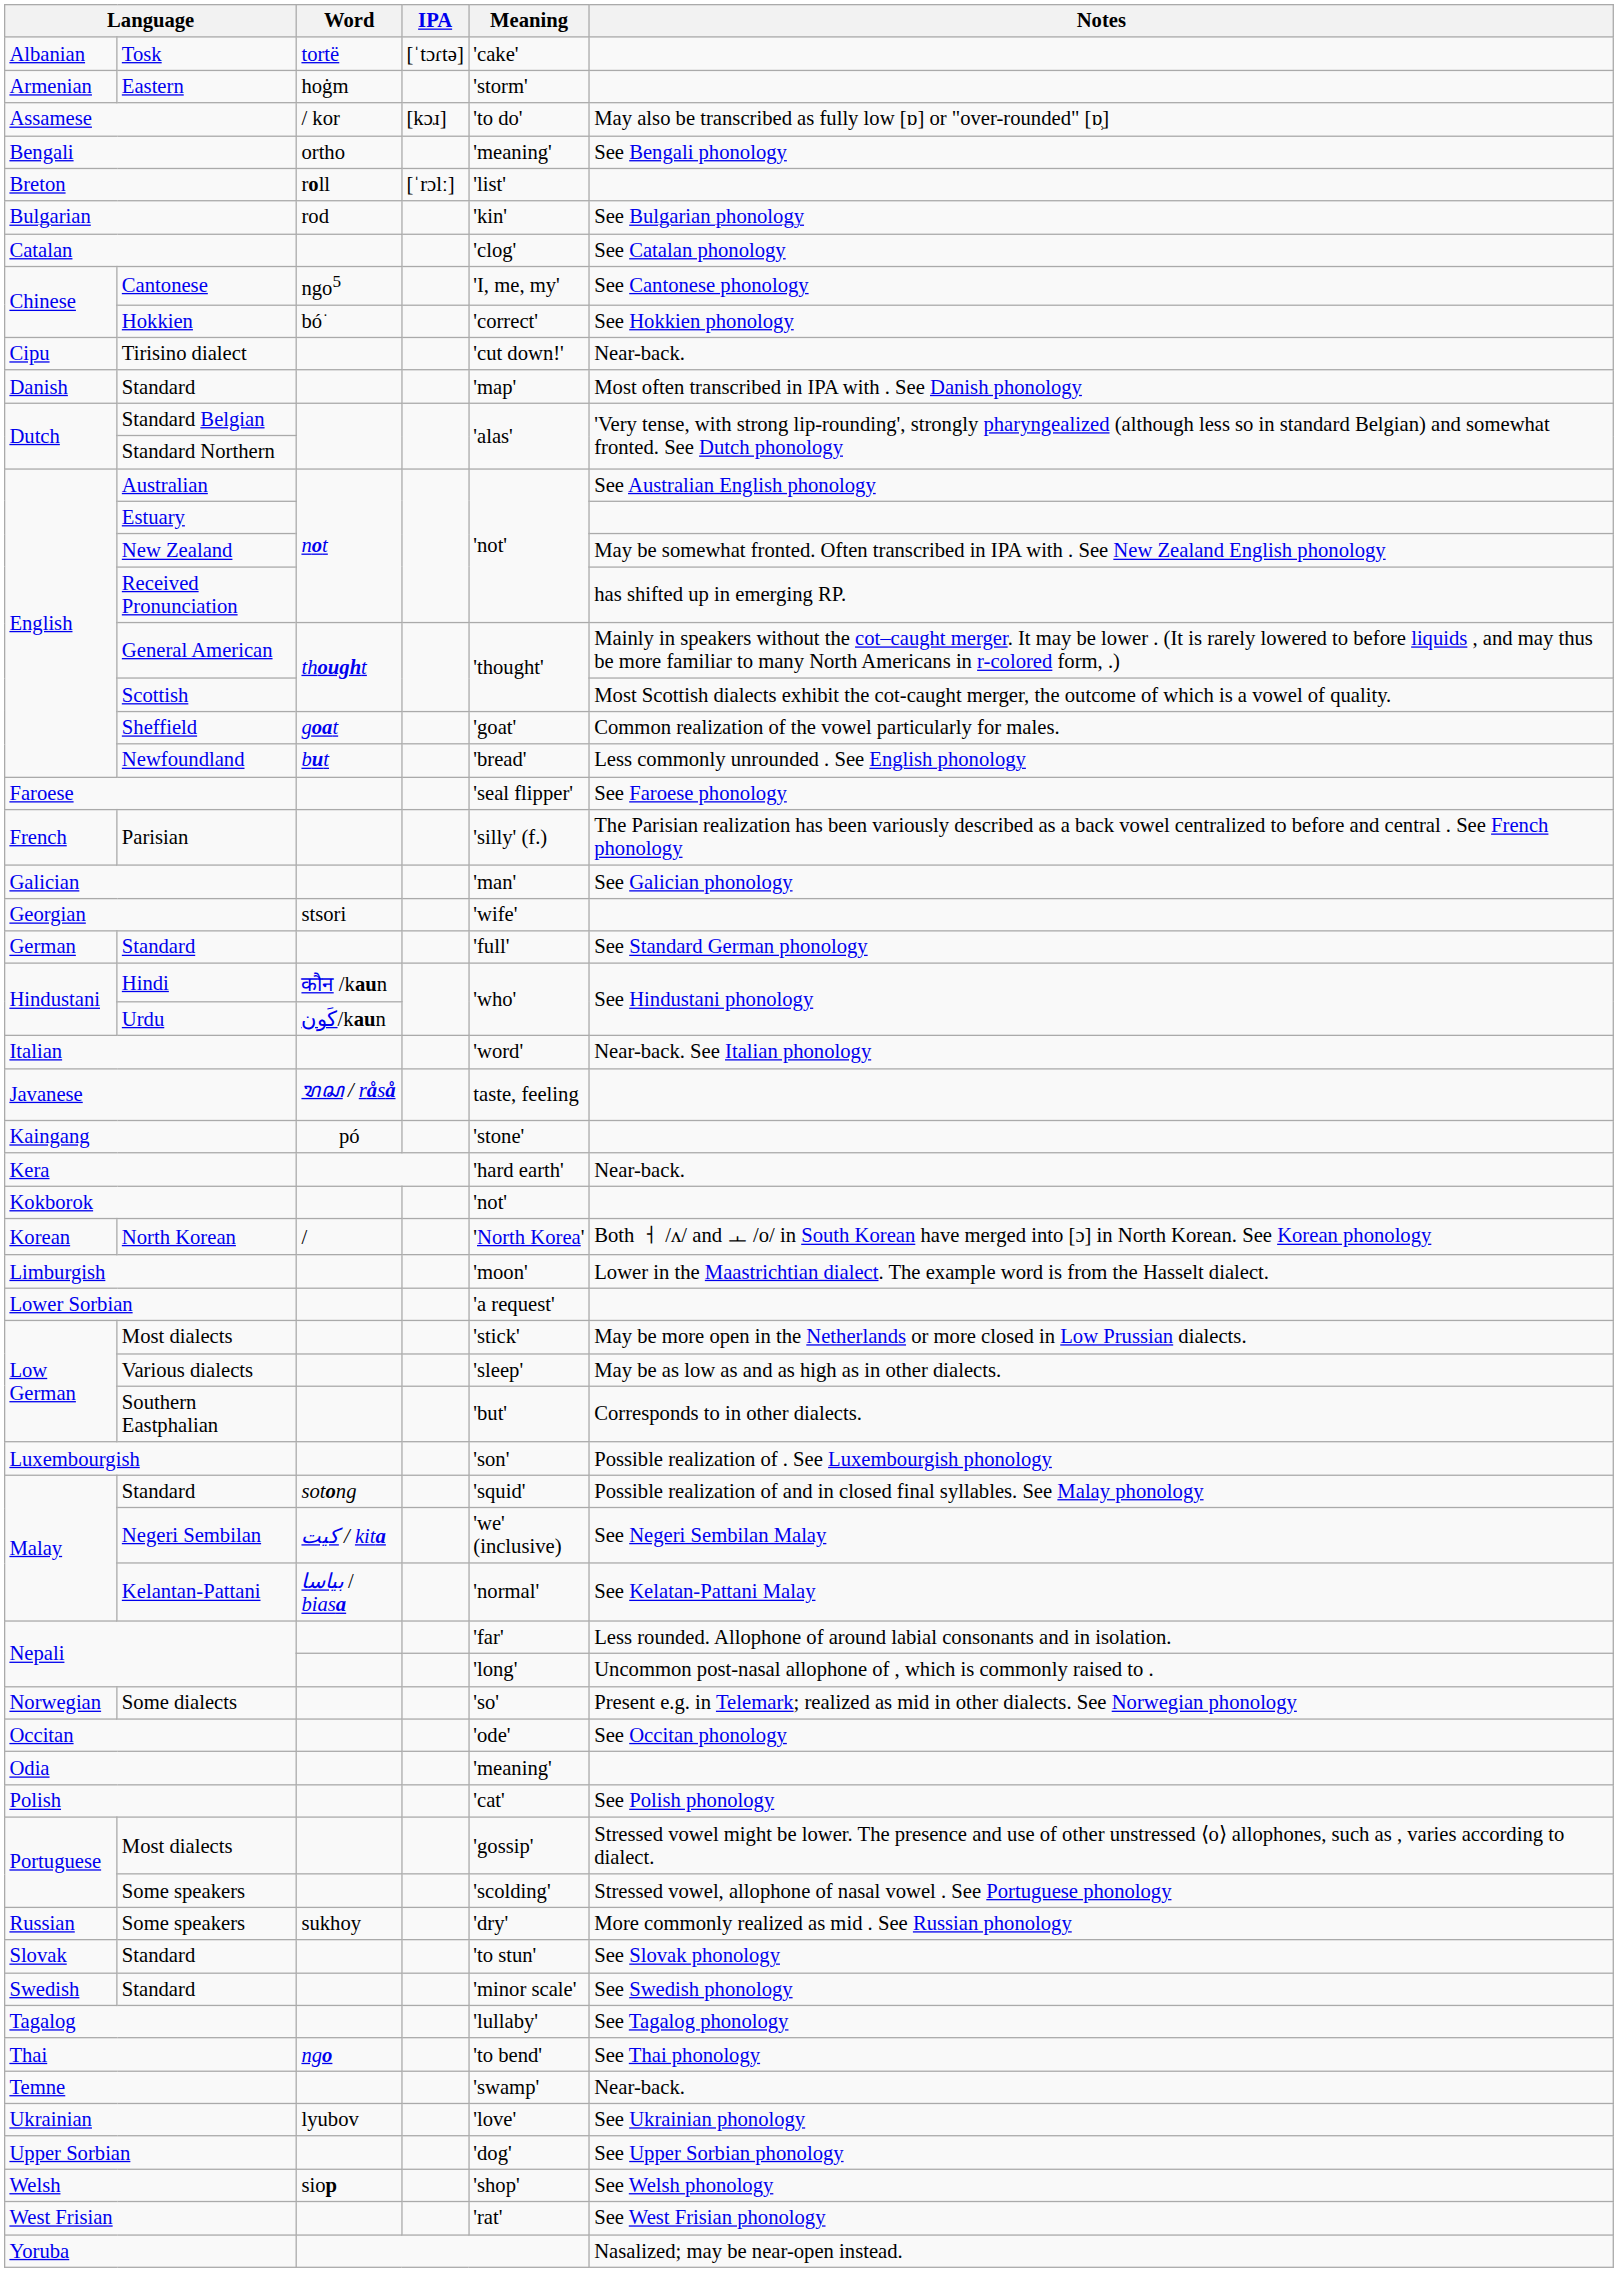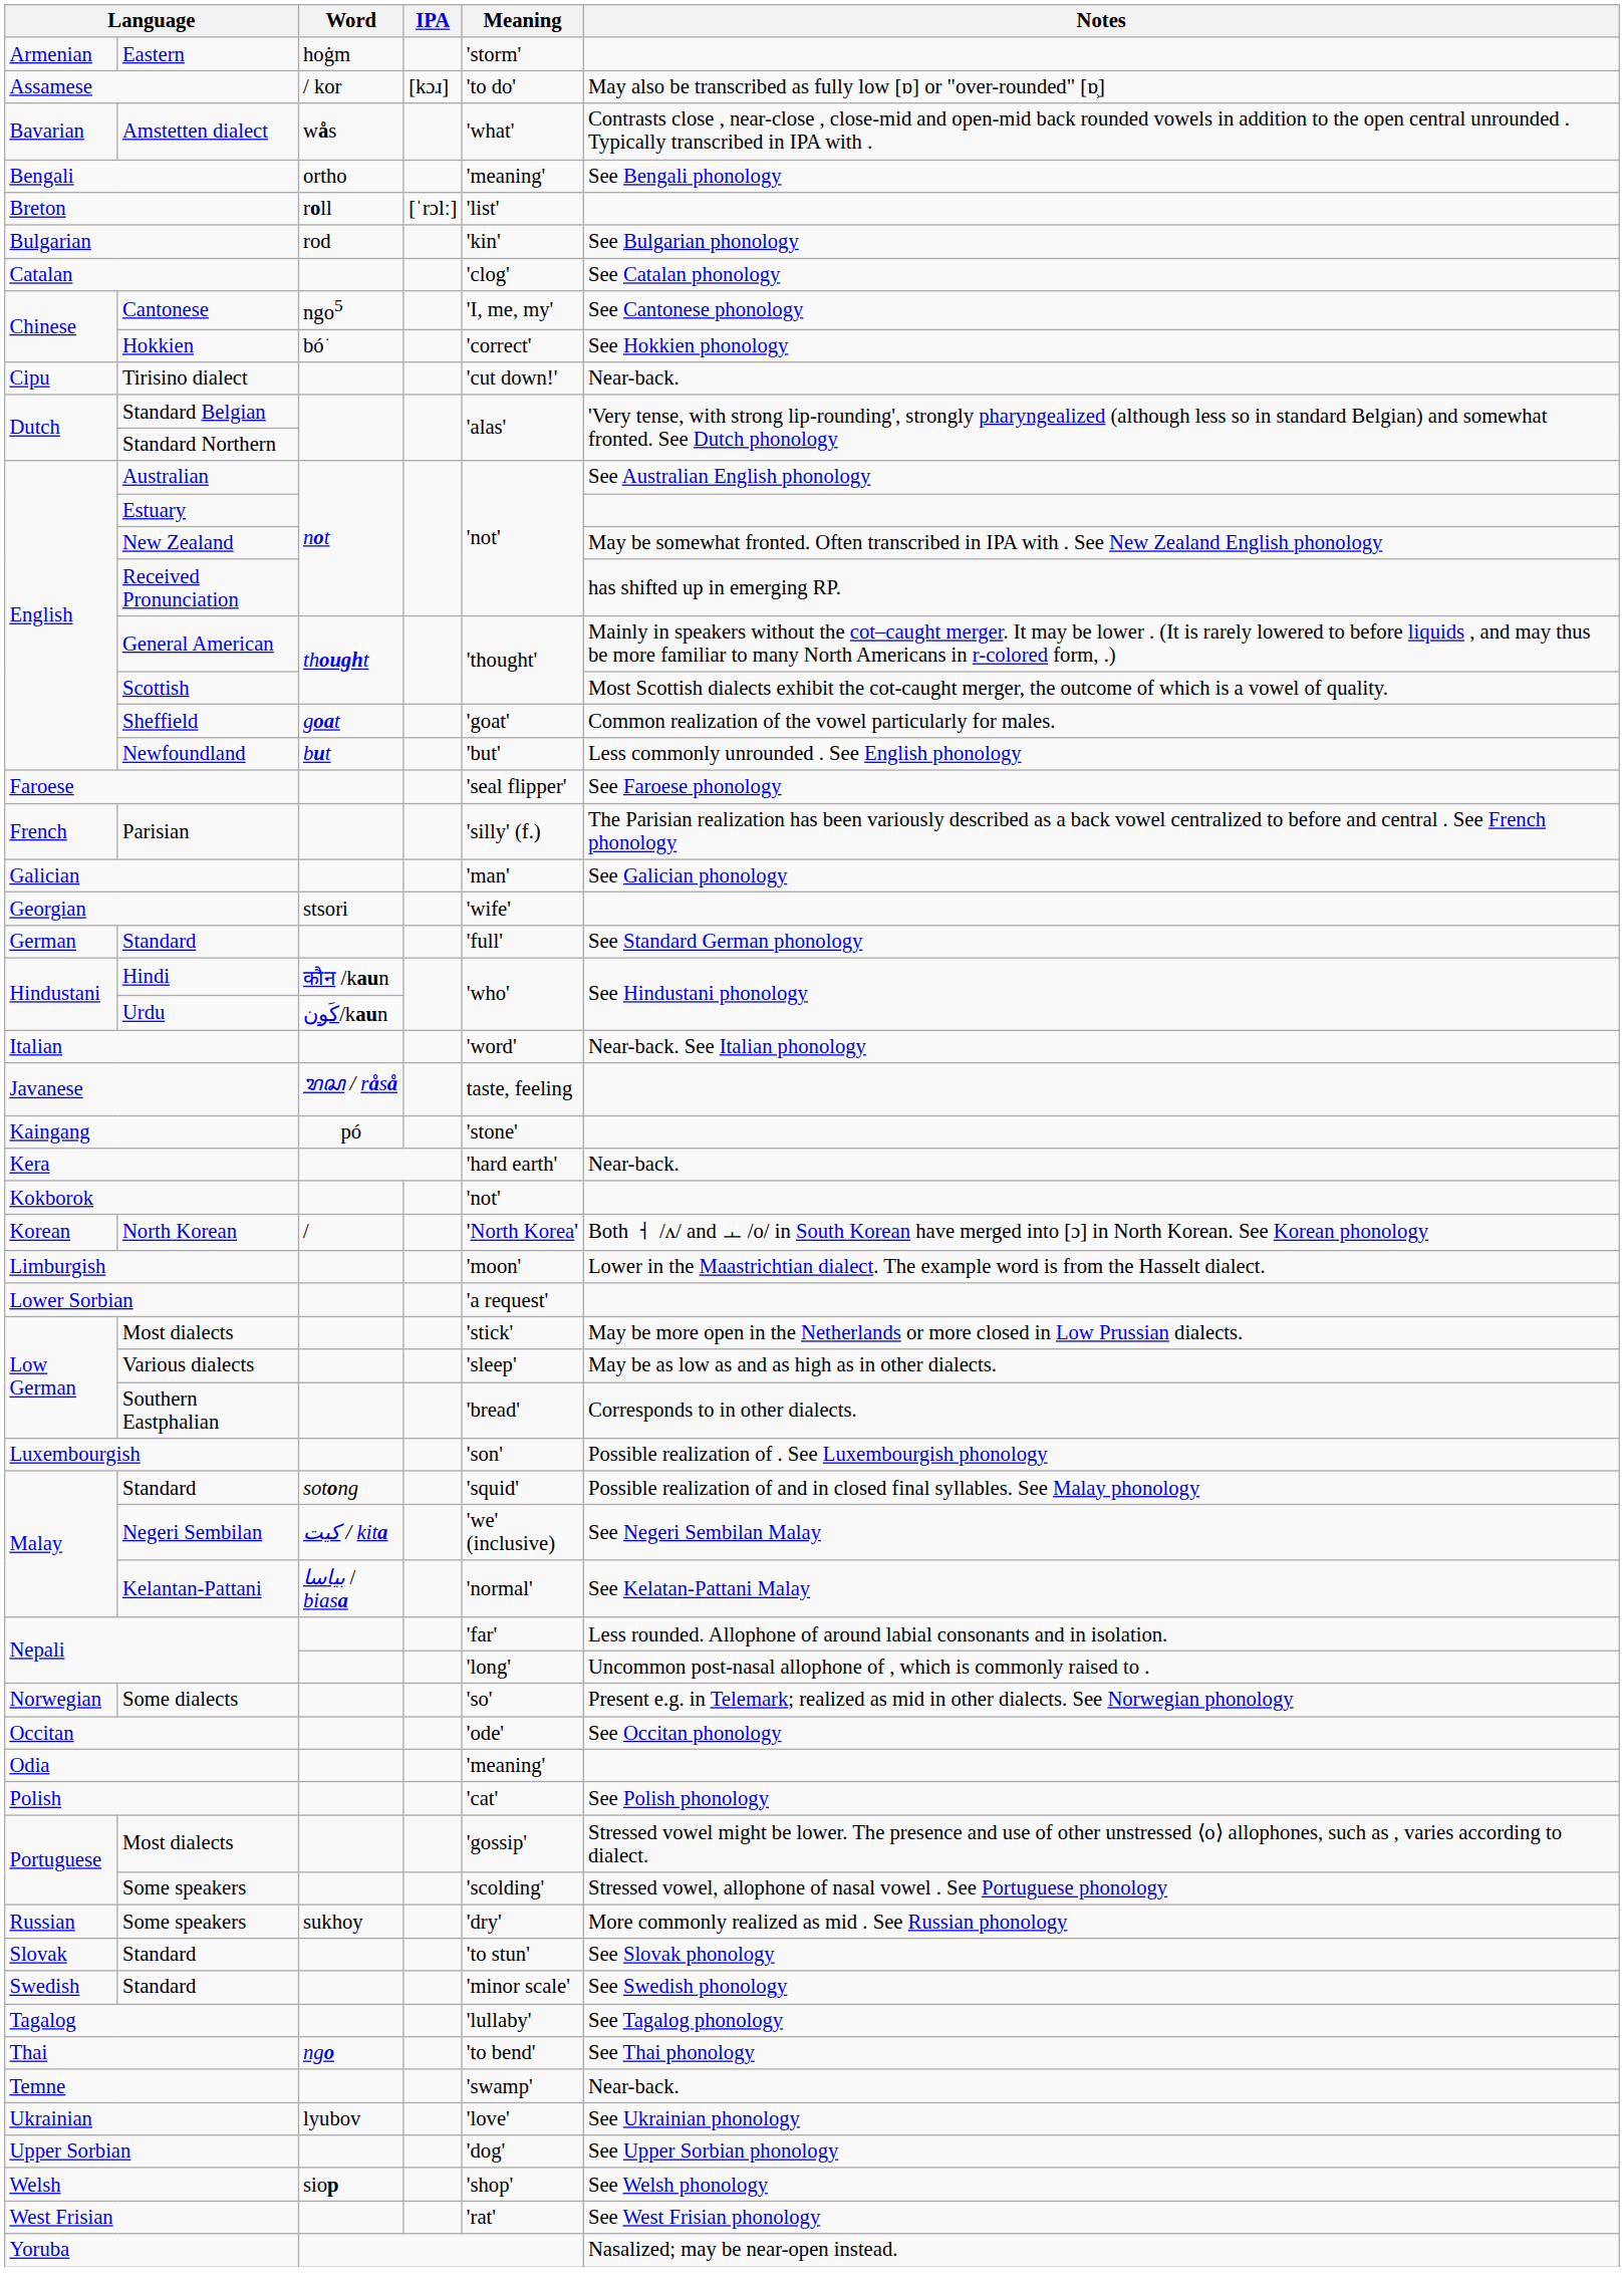- row: Albanian | Tosk | tortë | [ˈtɔɾtə] | 'cake'
+ row: Bavarian | Amstetten dialect | wås | 'what' | Contrasts close , near-close , close-mid and open-mid back rounded vowels in addition to the open central unrounded . Typically transcribed in IPA with .
- row: Danish | Standard | 'map' | Most often transcribed in IPA with . See Danish phonology
Newfoundland | Meaning: 'bread' -> 'but'
Southern Eastphalian | Meaning: 'but' -> 'bread'
